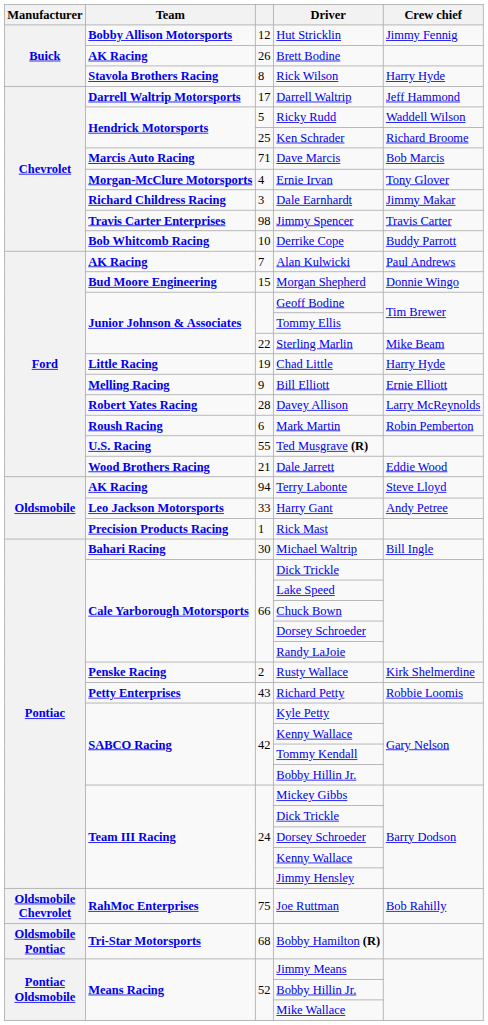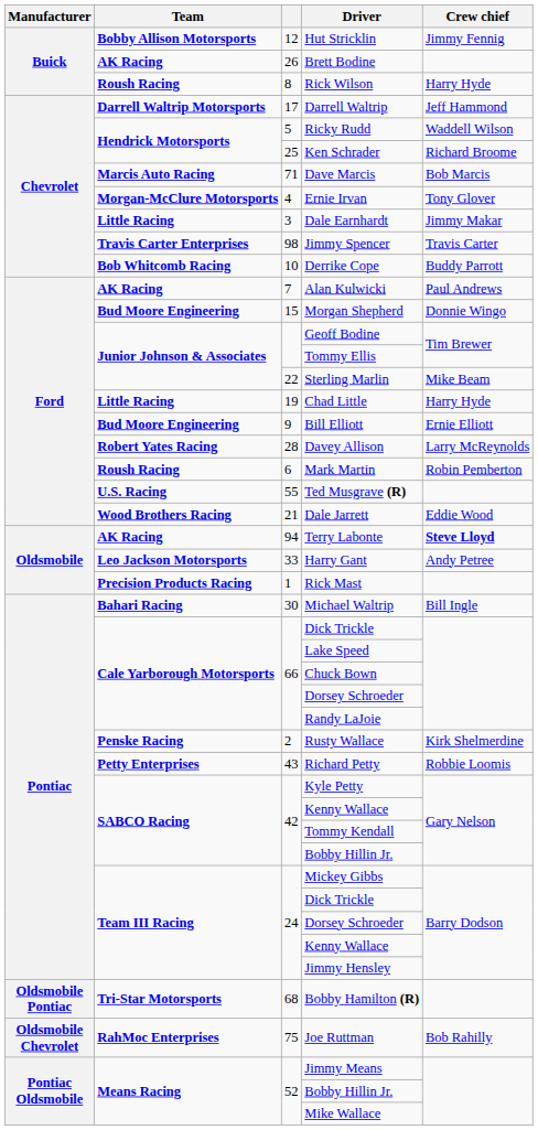Rick Wilson | Team: Stavola Brothers Racing -> Roush Racing
Dale Earnhardt | Team: Richard Childress Racing -> Little Racing
Bill Elliott | Team: Melling Racing -> Bud Moore Engineering
Terry Labonte | Crew chief: normal -> bold
rows swapped: Joe Ruttman <-> Bobby Hamilton (R)
